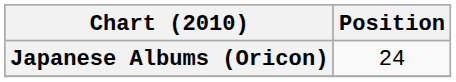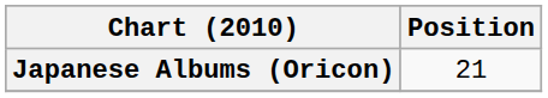Japanese Albums (Oricon) | Position: 24 -> 21
